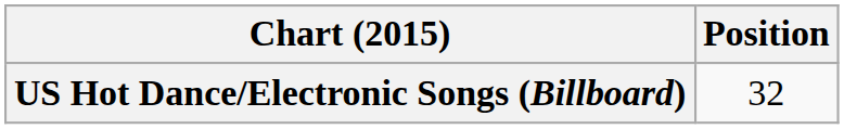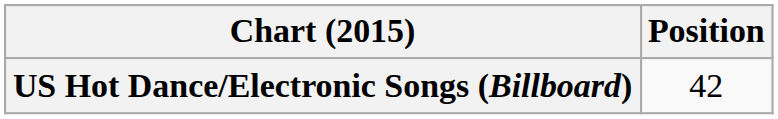US Hot Dance/Electronic Songs (Billboard) | Position: 32 -> 42
